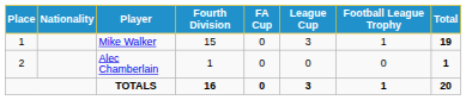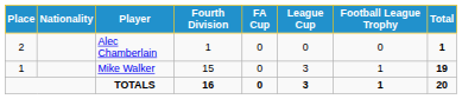rows swapped: Mike Walker <-> Alec Chamberlain
